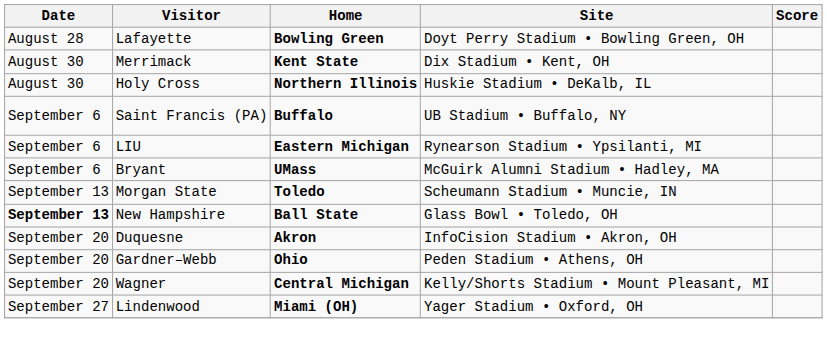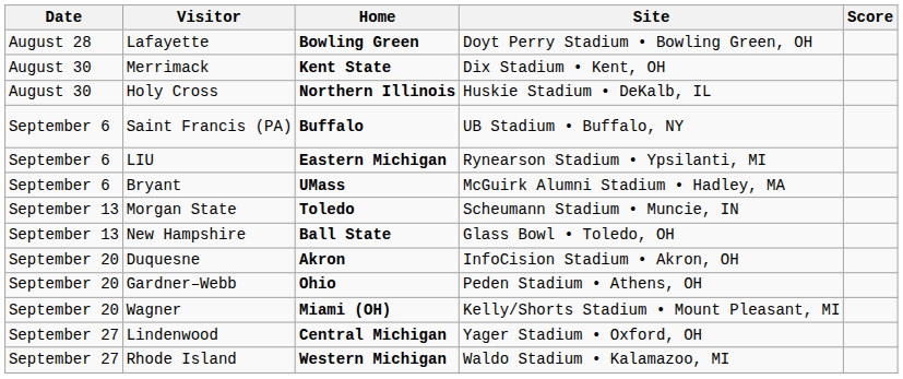New Hampshire | Date: bold -> normal
Wagner | Home: Central Michigan -> Miami (OH)
Lindenwood | Home: Miami (OH) -> Central Michigan
+ row: September 27 | Rhode Island | Western Michigan | Waldo Stadium • Kalamazoo, MI
